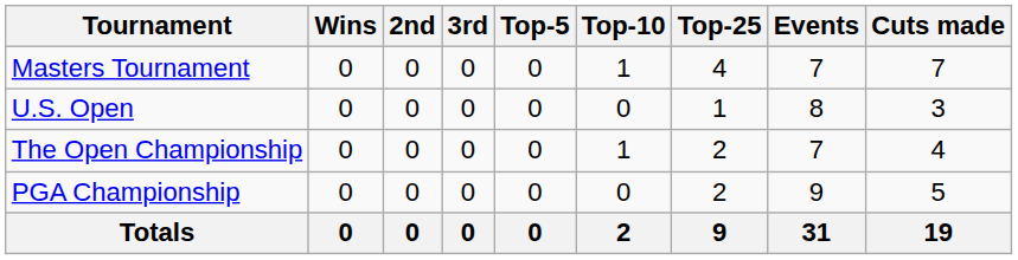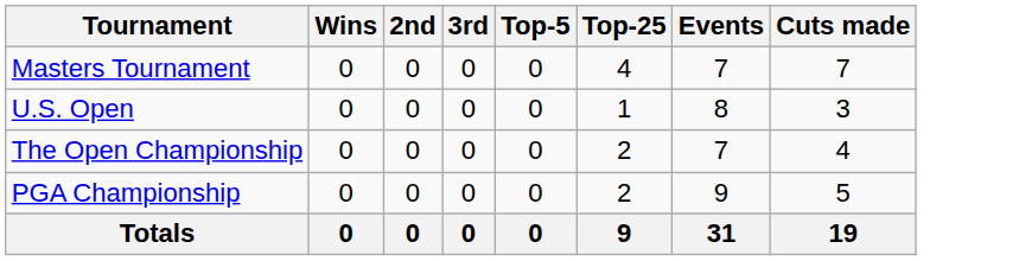- column: Top-10 | 1 | 0 | 1 | 0 | 2
